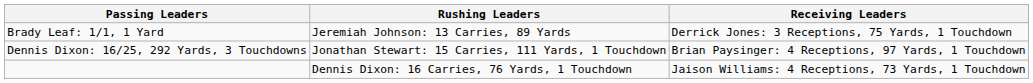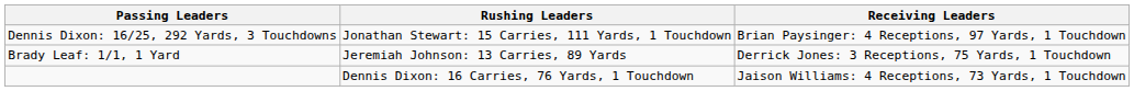rows swapped: Dennis Dixon: 16/25, 292 Yards, 3 Touchdowns <-> Brady Leaf: 1/1, 1 Yard
